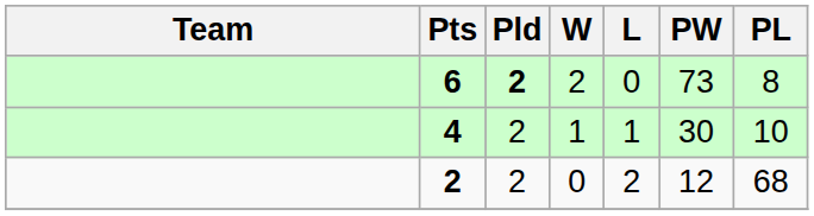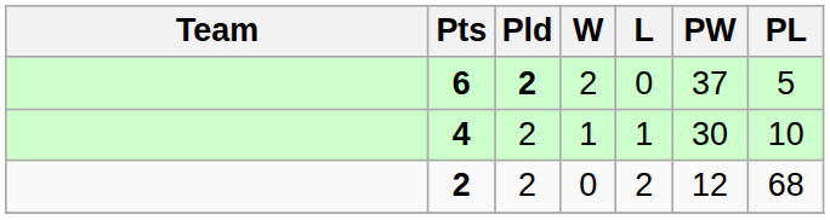6 | PW: 73 -> 37
6 | PL: 8 -> 5
